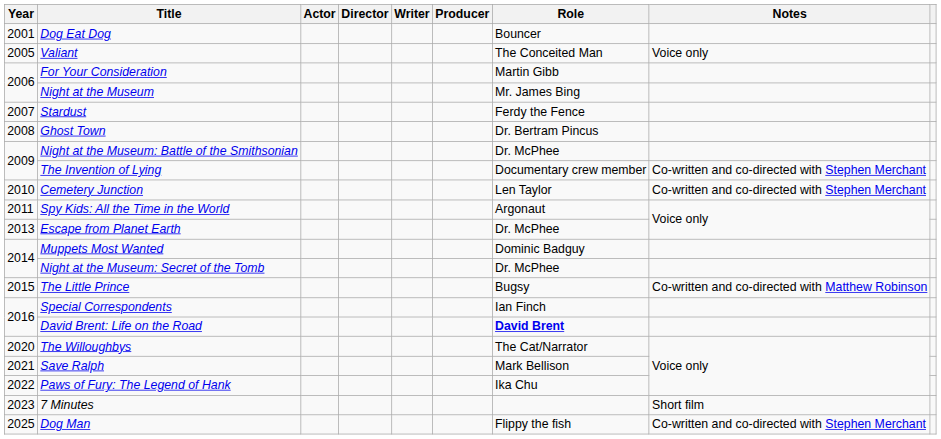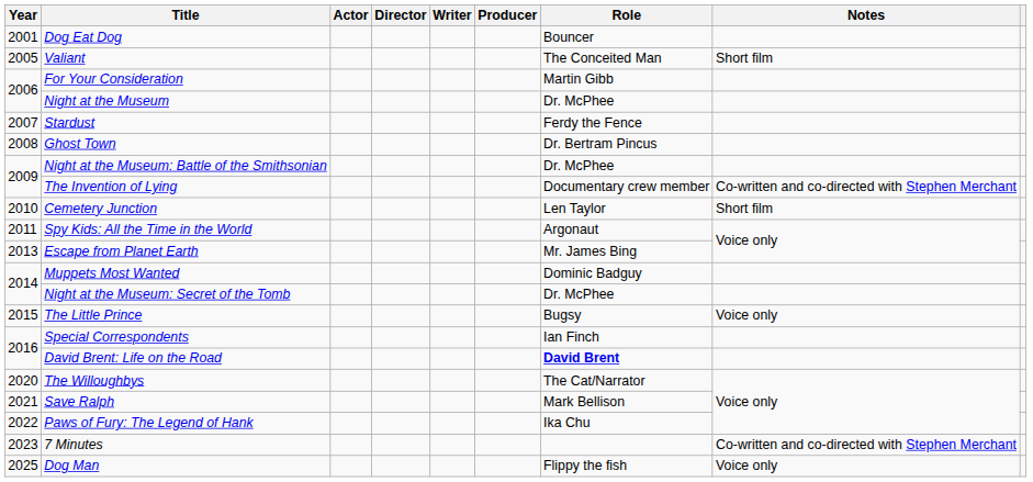Valiant | Notes: Voice only -> Short film
Night at the Museum | Role: Mr. James Bing -> Dr. McPhee
Cemetery Junction | Notes: Co-written and co-directed with Stephen Merchant -> Short film
Escape from Planet Earth | Role: Dr. McPhee -> Mr. James Bing
The Little Prince | Notes: Co-written and co-directed with Matthew Robinson -> Voice only
7 Minutes | Notes: Short film -> Co-written and co-directed with Stephen Merchant
Dog Man | Notes: Co-written and co-directed with Stephen Merchant -> Voice only
